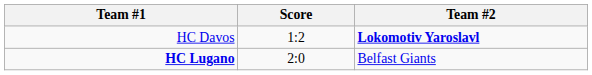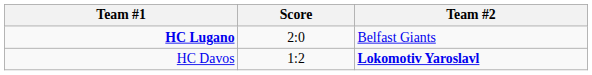rows swapped: HC Davos <-> HC Lugano
